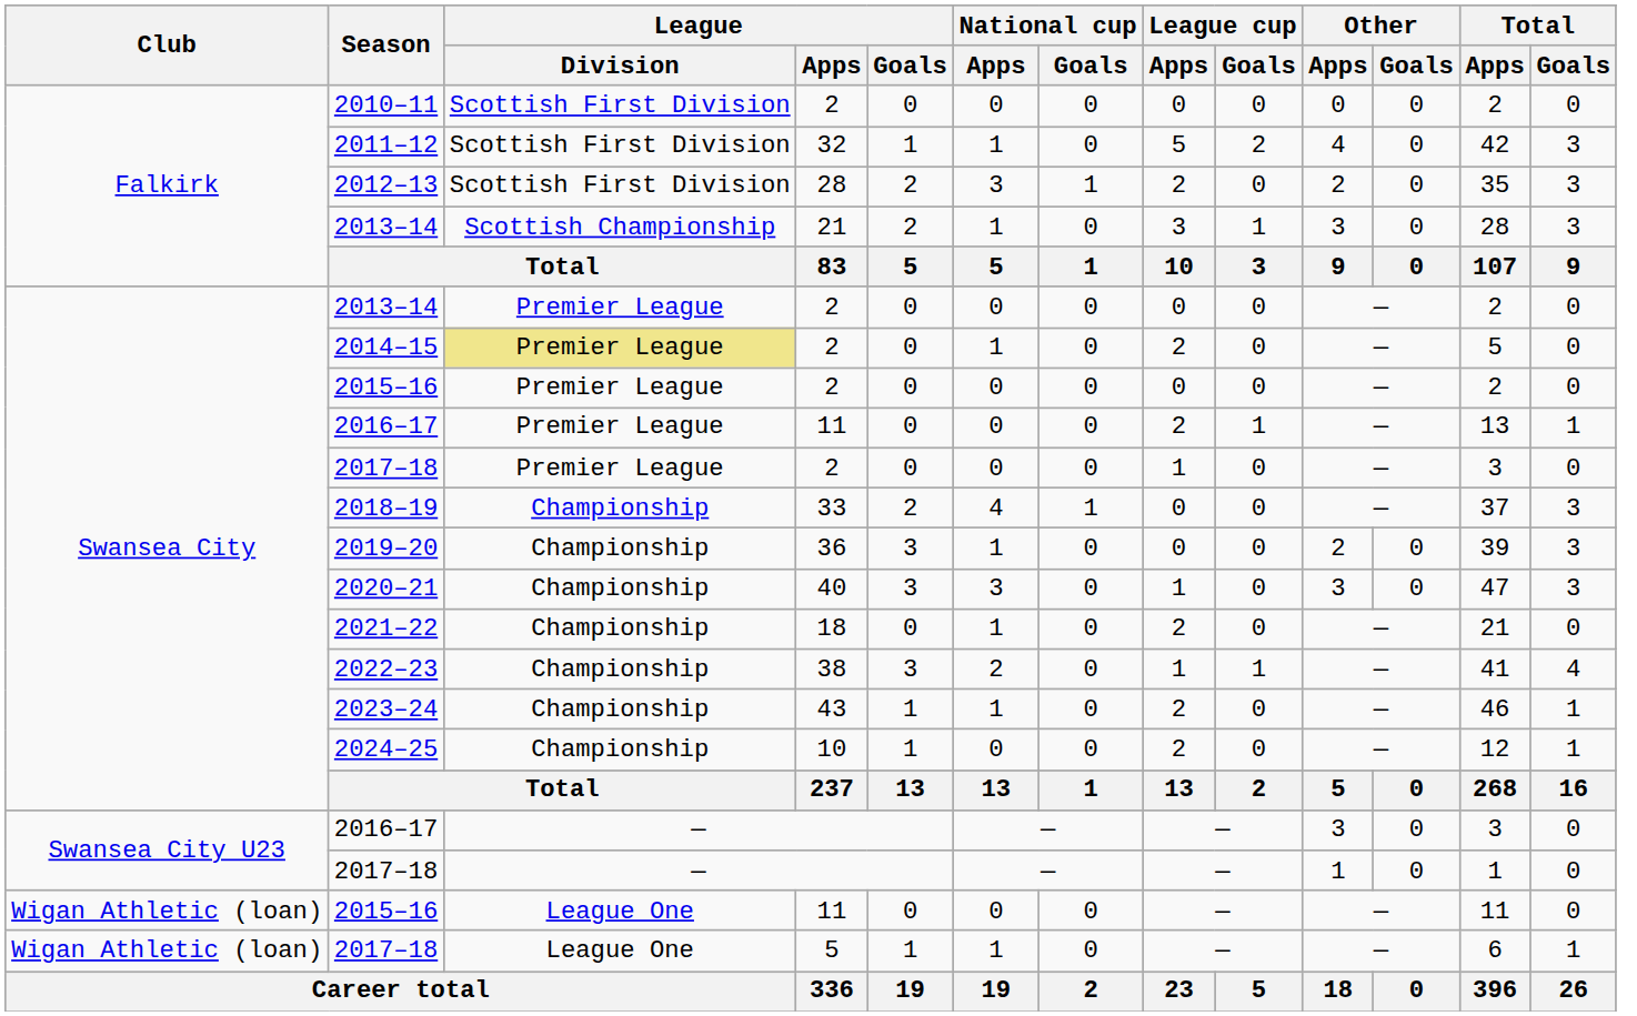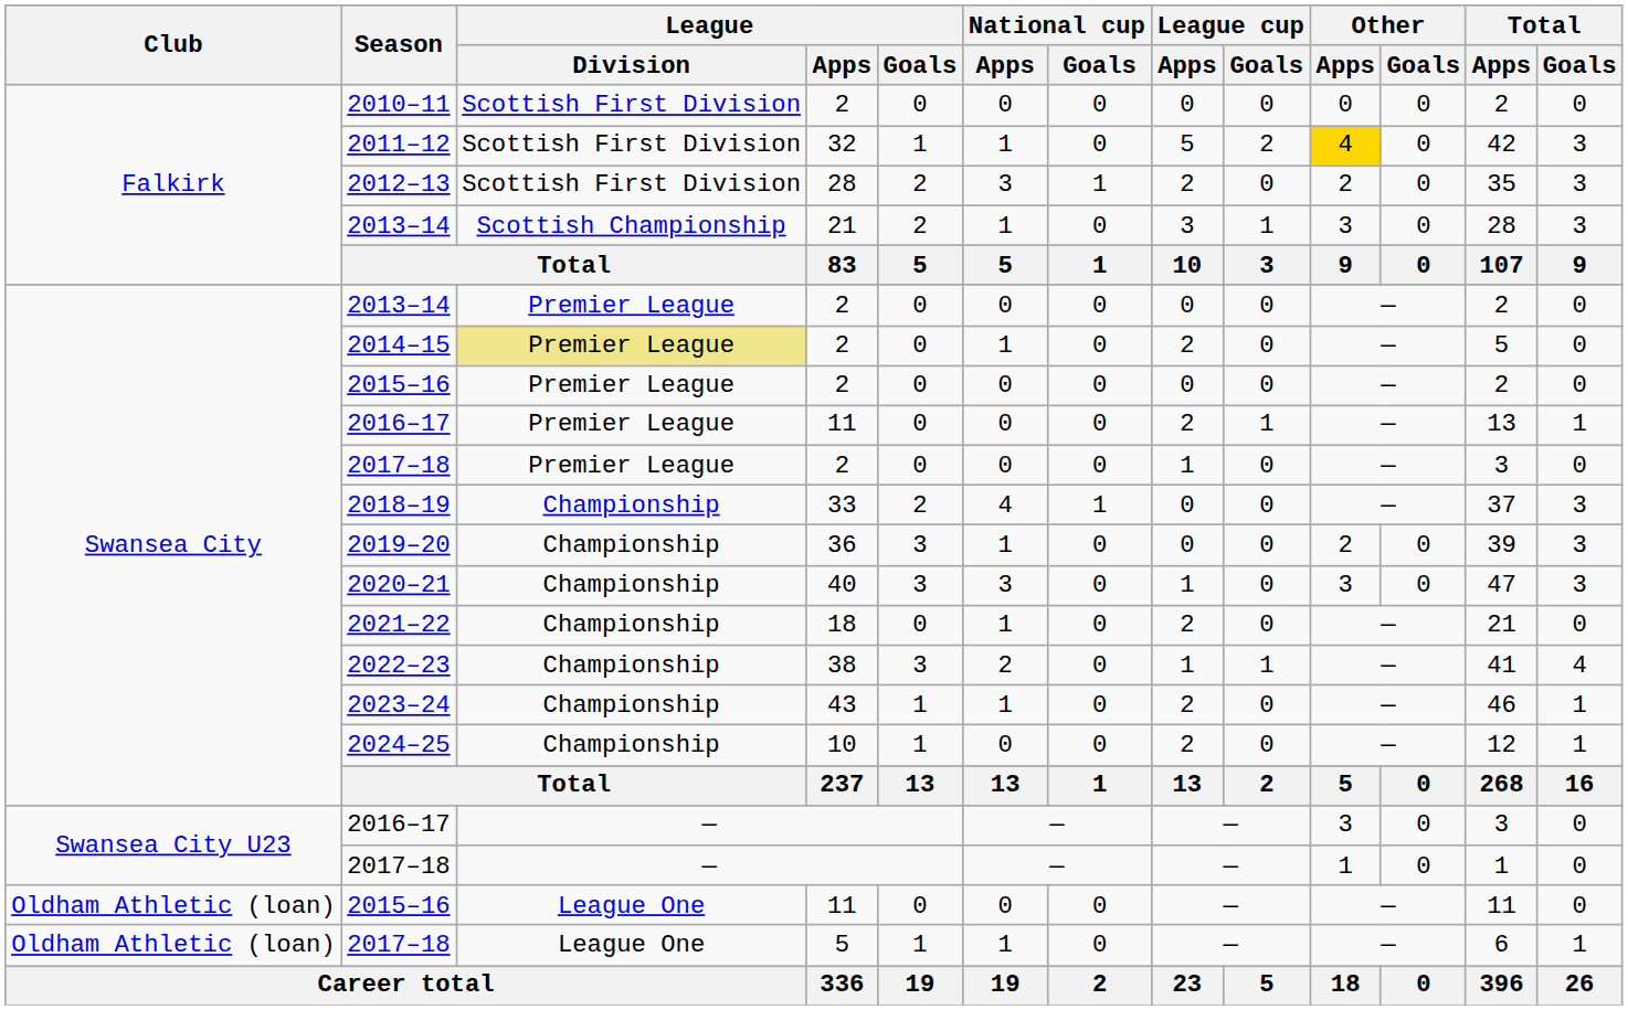2011–12 | Other / Apps: no background -> gold background
2015–16 / 11 | Club: Wigan Athletic (loan) -> Oldham Athletic (loan)
2017–18 / 5 | Club: Wigan Athletic (loan) -> Oldham Athletic (loan)
